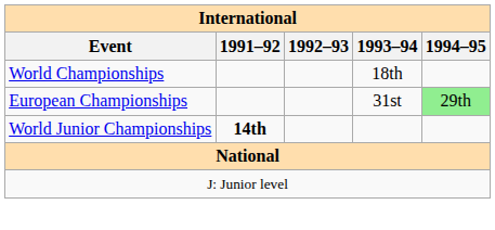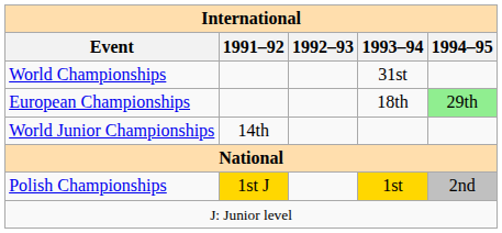World Championships | 1993–94: 18th -> 31st
European Championships | 1993–94: 31st -> 18th
World Junior Championships | 1991–92: bold -> normal
+ row: Polish Championships | 1st J | 1st | 2nd
